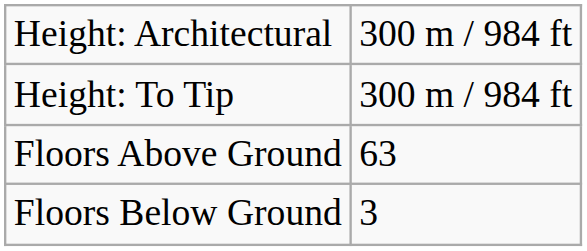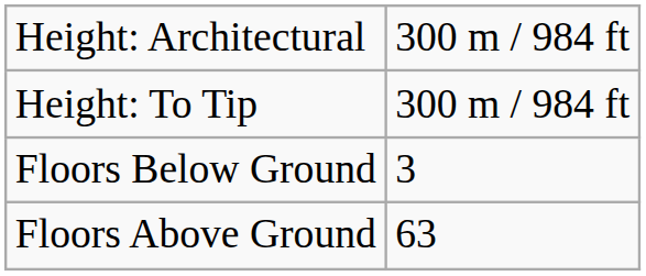rows swapped: Floors Above Ground <-> Floors Below Ground
